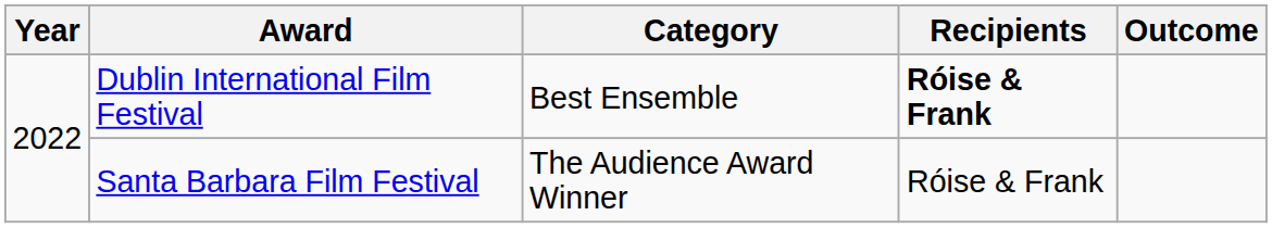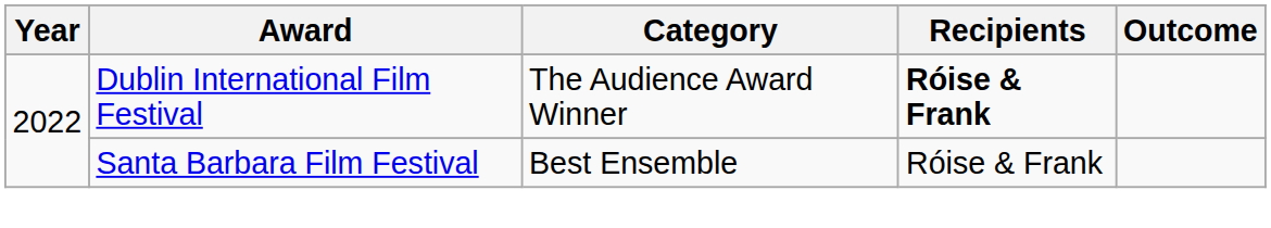Dublin International Film Festival | Category: Best Ensemble -> The Audience Award Winner
Santa Barbara Film Festival | Category: The Audience Award Winner -> Best Ensemble
